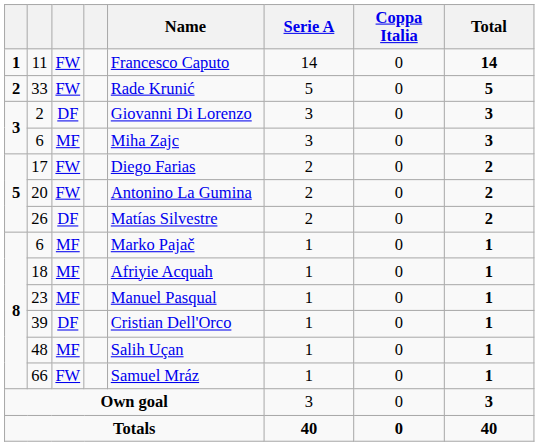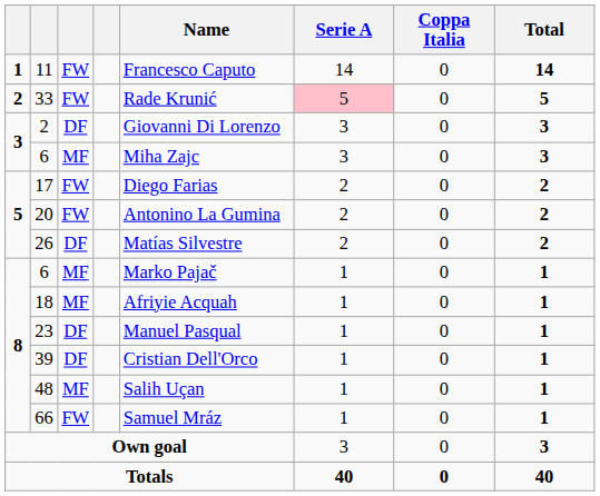33 | Serie A: no background -> pink background
23 | column 3: MF -> DF
